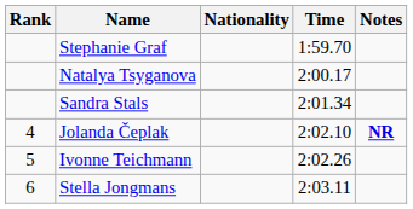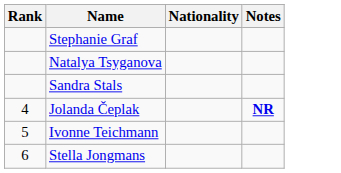- column: Time | 1:59.70 | 2:00.17 | 2:01.34 | 2:02.10 | 2:02.26 | 2:03.11
